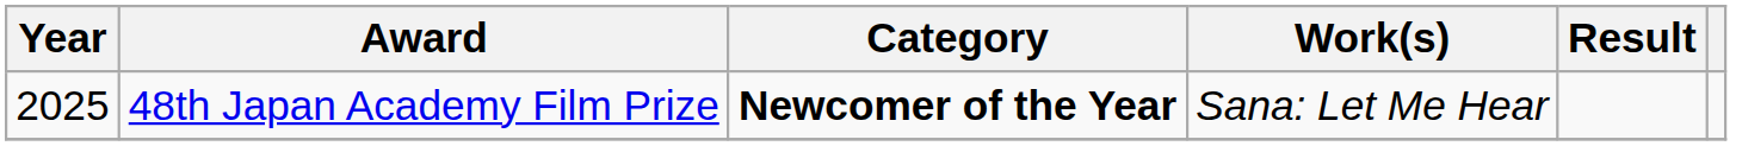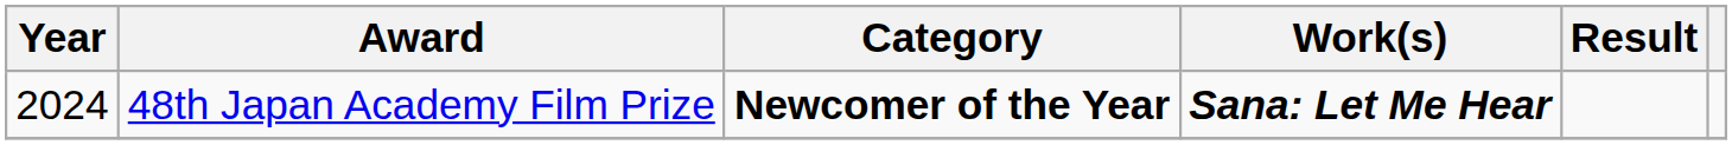48th Japan Academy Film Prize | Year: 2025 -> 2024
48th Japan Academy Film Prize | Work(s): normal -> bold
